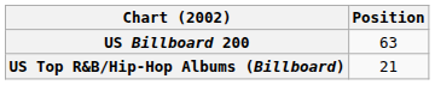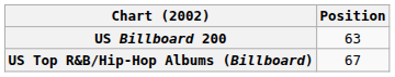US Top R&B/Hip-Hop Albums (Billboard) | Position: 21 -> 67
